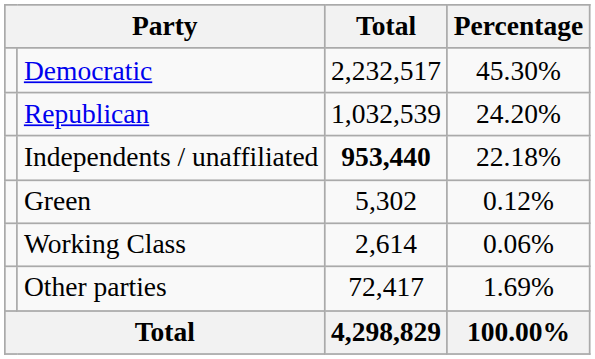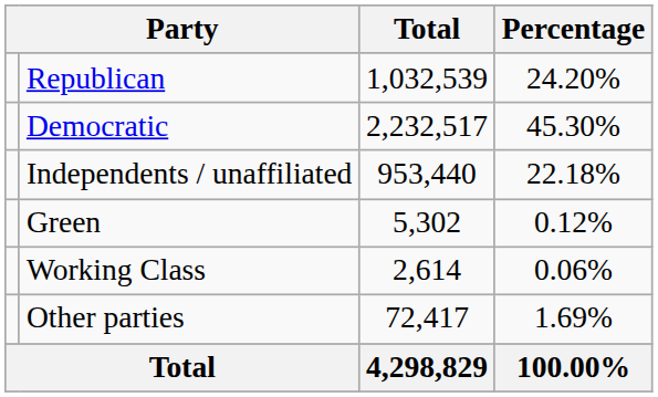rows swapped: Democratic <-> Republican
Independents / unaffiliated | Total: bold -> normal
